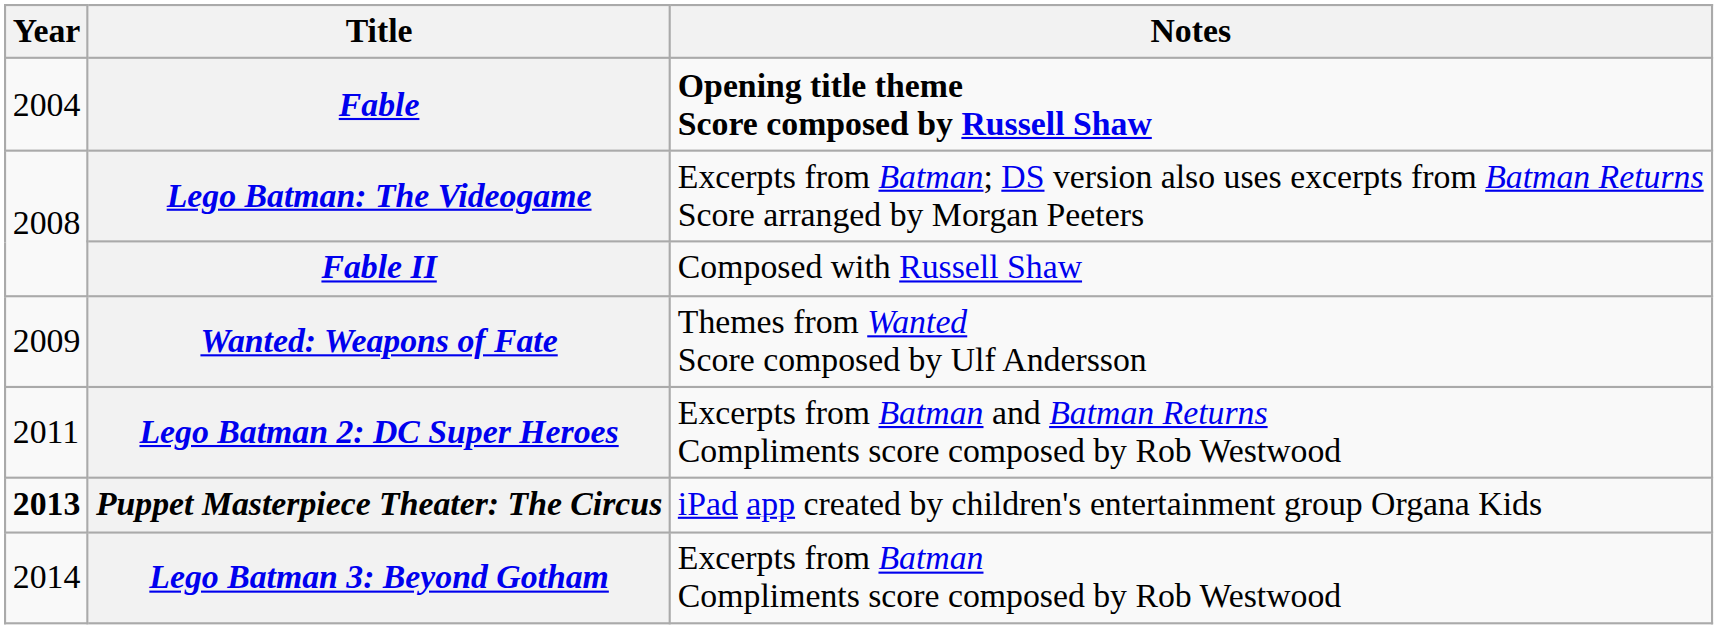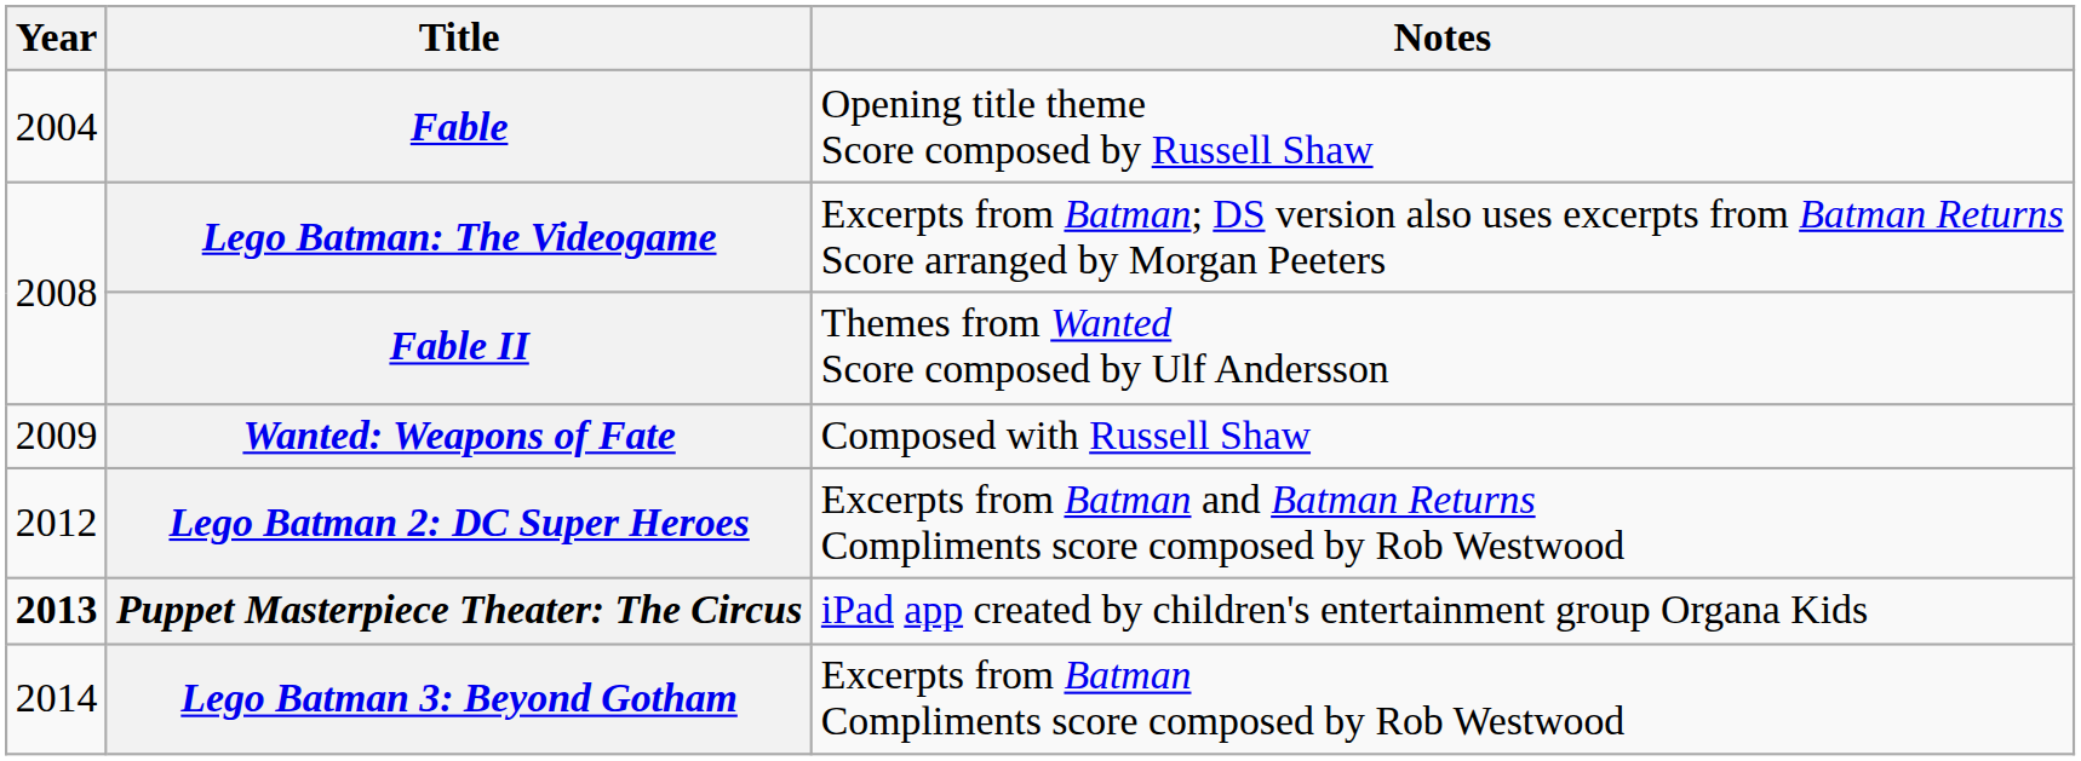Fable | Notes: bold -> normal
Fable II | Notes: Composed with Russell Shaw -> Themes from Wanted Score composed by Ulf Andersson
Wanted: Weapons of Fate | Notes: Themes from Wanted Score composed by Ulf Andersson -> Composed with Russell Shaw
Lego Batman 2: DC Super Heroes | Year: 2011 -> 2012
